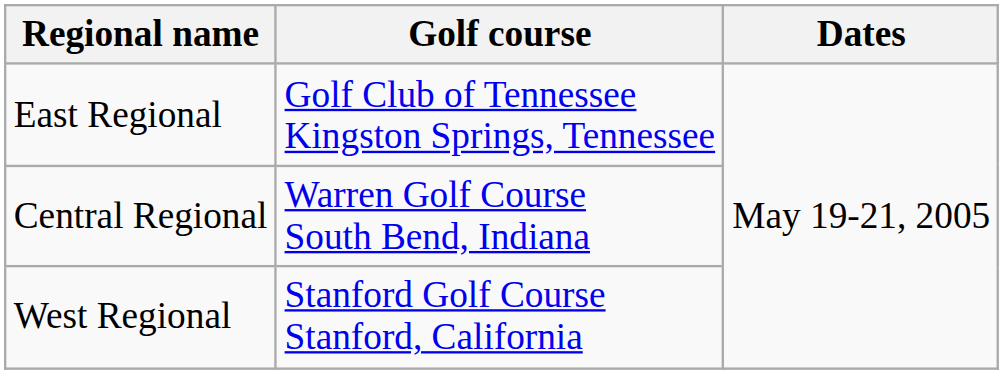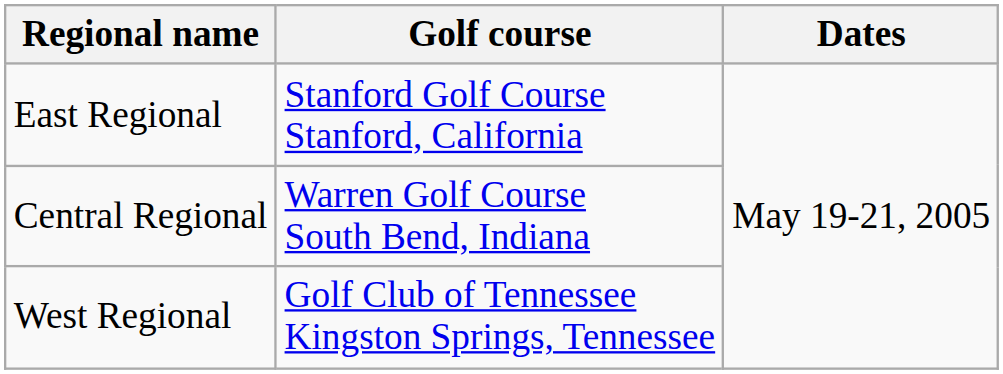East Regional | Golf course: Golf Club of Tennessee Kingston Springs, Tennessee -> Stanford Golf Course Stanford, California
West Regional | Golf course: Stanford Golf Course Stanford, California -> Golf Club of Tennessee Kingston Springs, Tennessee
